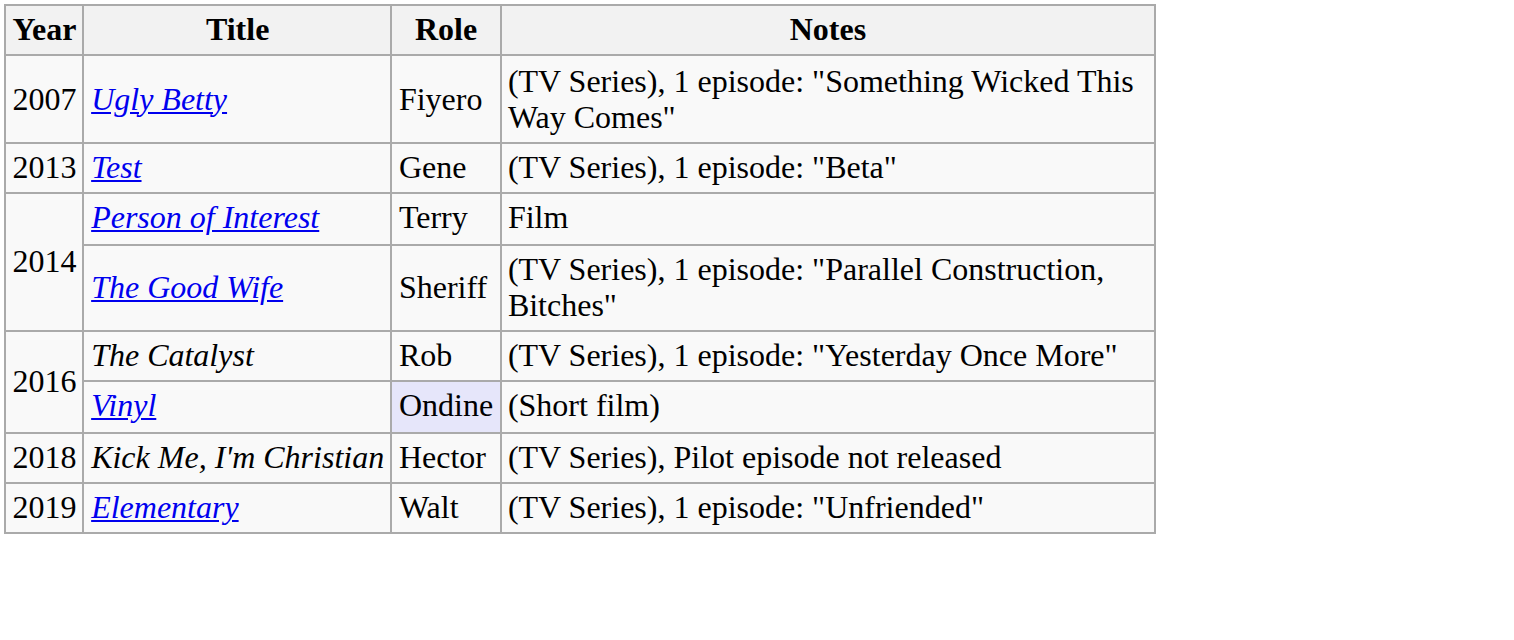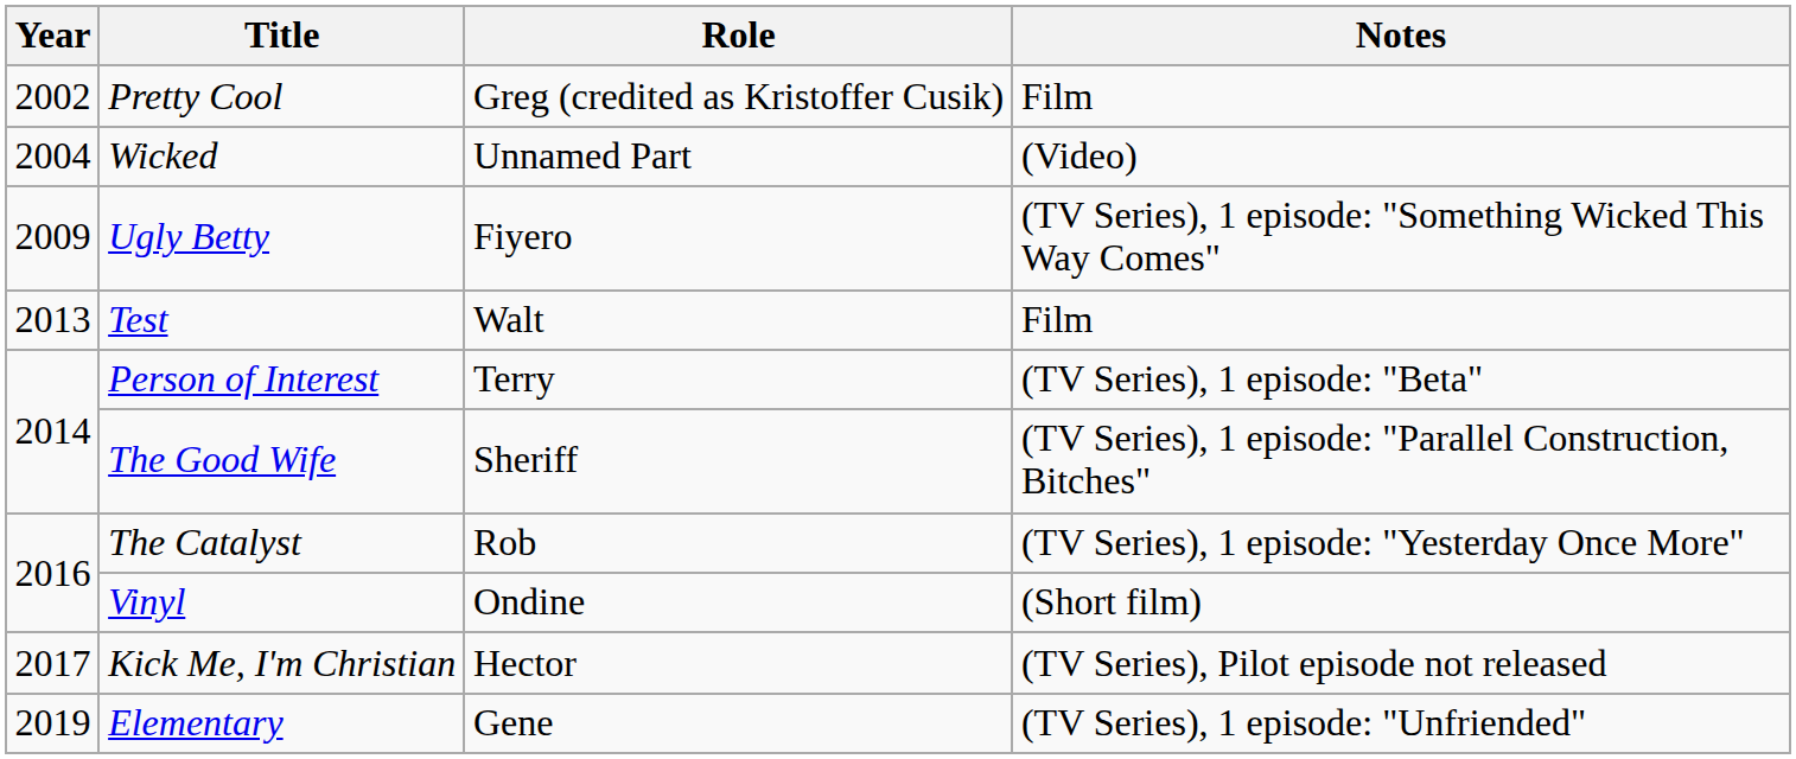+ row: 2002 | Pretty Cool | Greg (credited as Kristoffer Cusik) | Film
+ row: 2004 | Wicked | Unnamed Part | (Video)
Ugly Betty | Year: 2007 -> 2009
Test | Role: Gene -> Walt
Test | Notes: (TV Series), 1 episode: "Beta" -> Film
Person of Interest | Notes: Film -> (TV Series), 1 episode: "Beta"
Vinyl | Role: lavender background -> no background
Kick Me, I'm Christian | Year: 2018 -> 2017
Elementary | Role: Walt -> Gene
